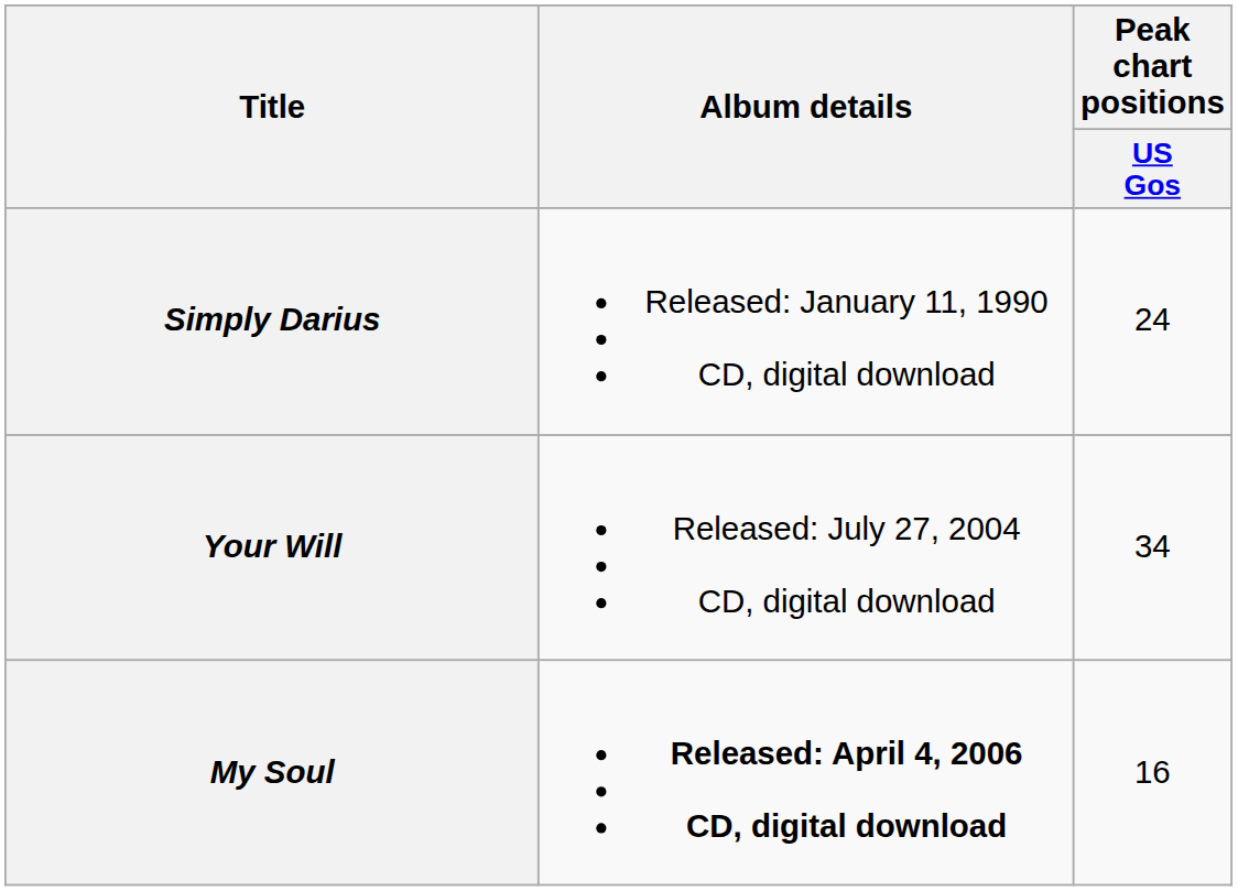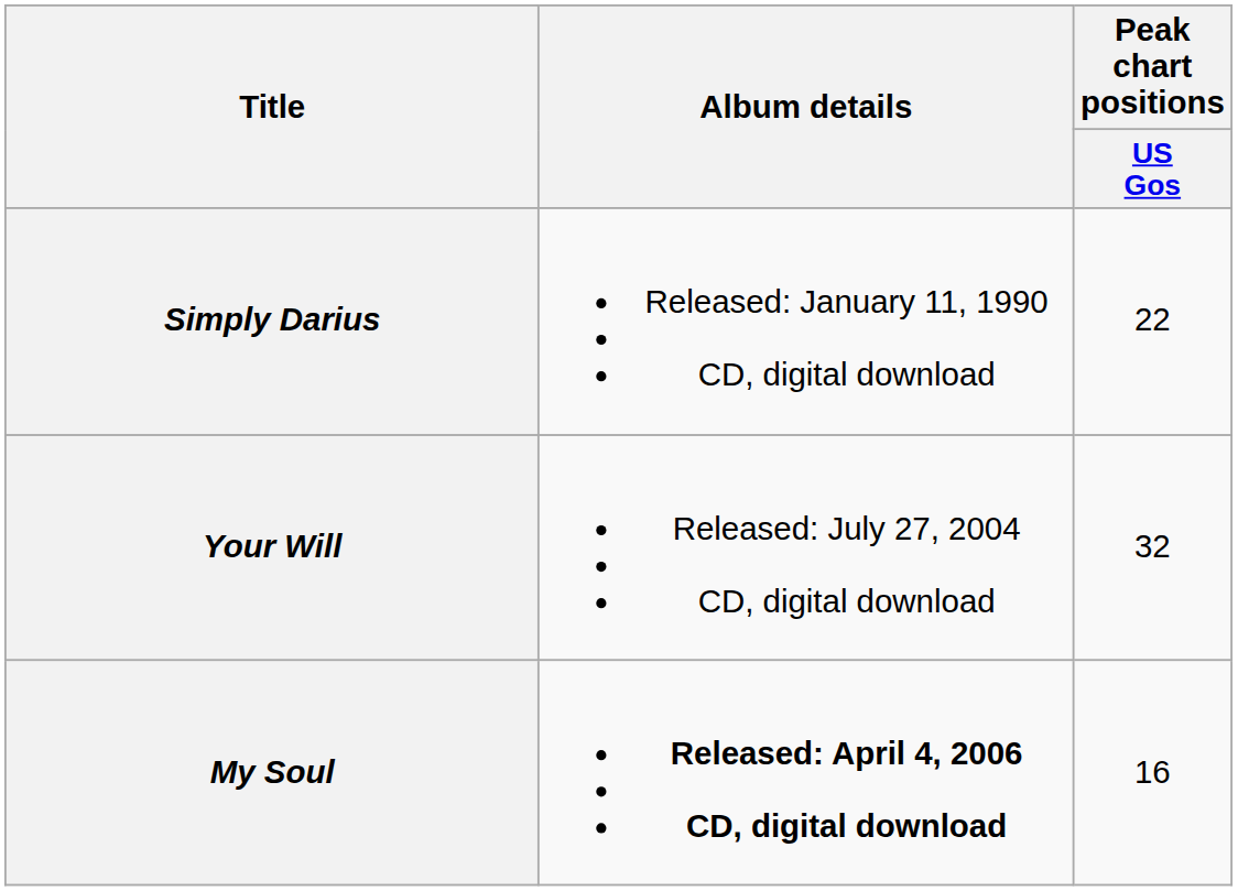Simply Darius | Peak chart positions / US Gos: 24 -> 22
Your Will | Peak chart positions / US Gos: 34 -> 32
